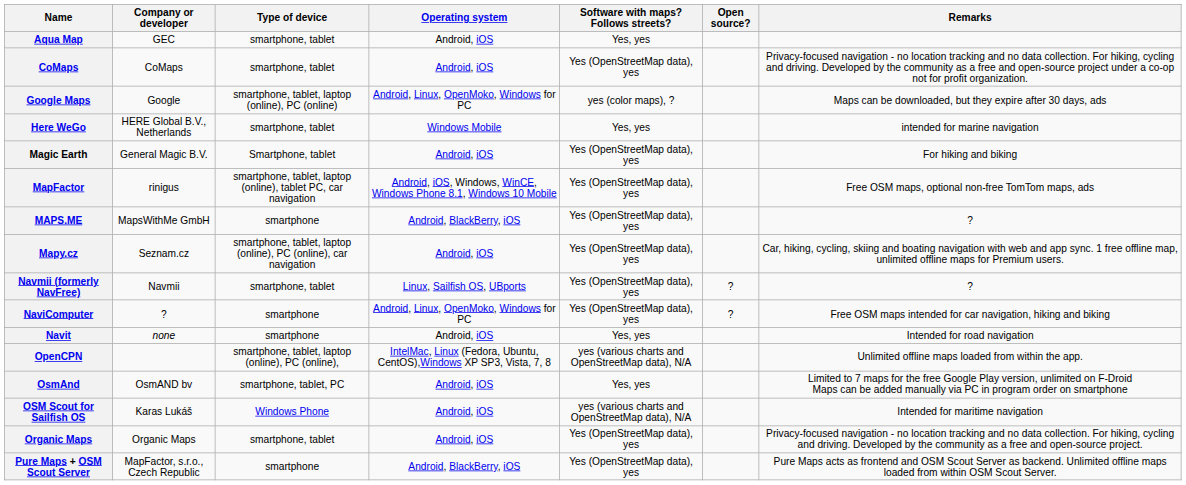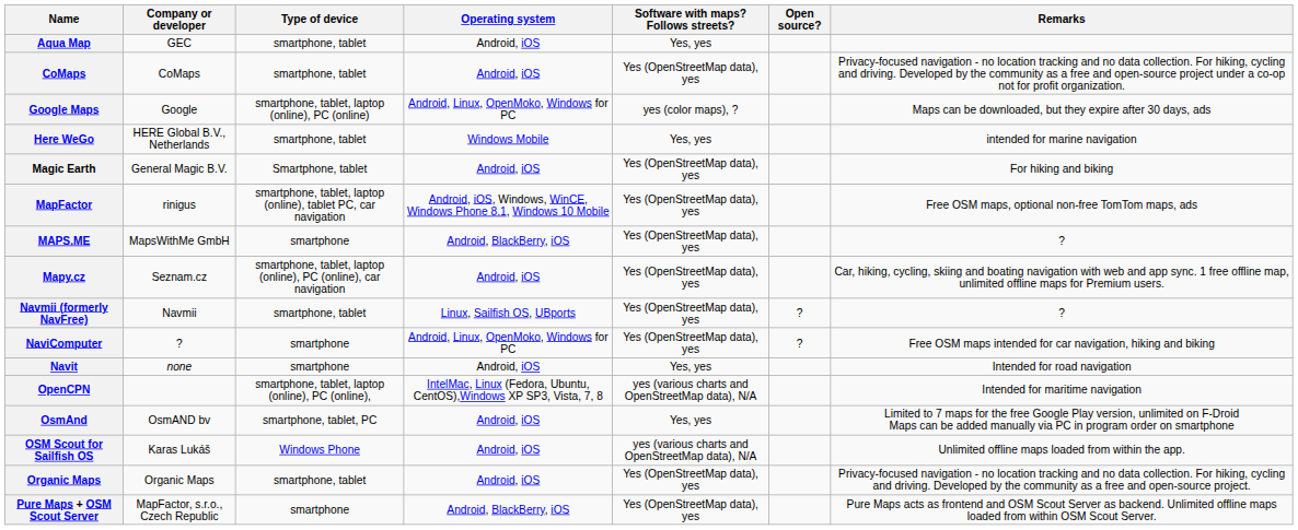OpenCPN | Remarks: Unlimited offline maps loaded from within the app. -> Intended for maritime navigation
OSM Scout for Sailfish OS | Remarks: Intended for maritime navigation -> Unlimited offline maps loaded from within the app.
